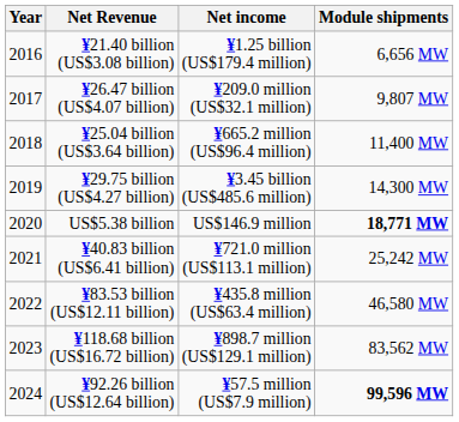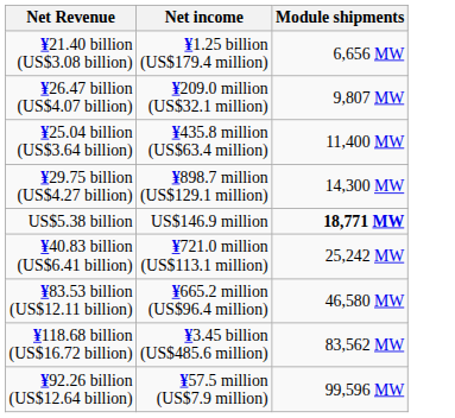- column: Year | 2016 | 2017 | 2018 | 2019 | 2020 | 2021 | 2022 | 2023 | 2024
¥25.04 billion (US$3.64 billion) | Net income: ¥665.2 million (US$96.4 million) -> ¥435.8 million (US$63.4 million)
¥29.75 billion (US$4.27 billion) | Net income: ¥3.45 billion (US$485.6 million) -> ¥898.7 million (US$129.1 million)
¥83.53 billion (US$12.11 billion) | Net income: ¥435.8 million (US$63.4 million) -> ¥665.2 million (US$96.4 million)
¥118.68 billion (US$16.72 billion) | Net income: ¥898.7 million (US$129.1 million) -> ¥3.45 billion (US$485.6 million)
¥92.26 billion (US$12.64 billion) | Module shipments: bold -> normal
